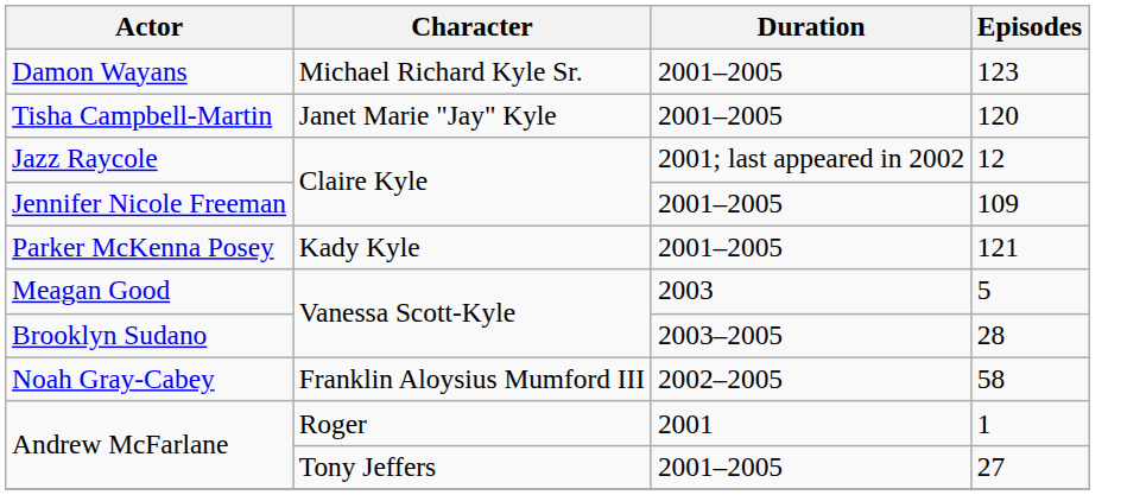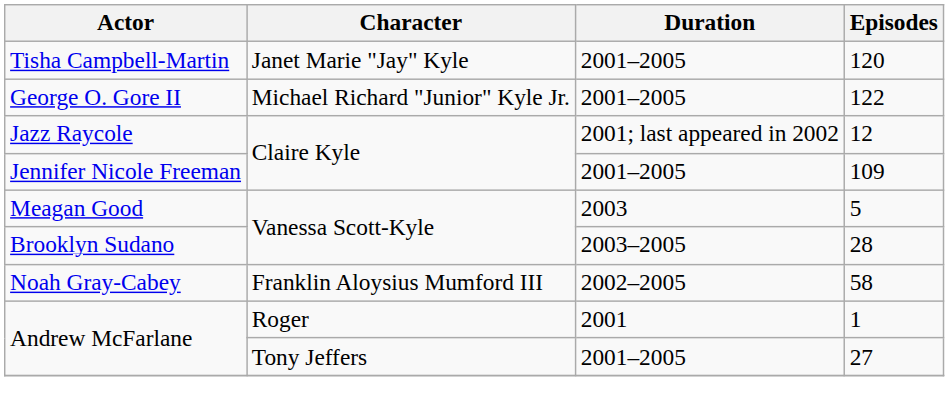- row: Damon Wayans | Michael Richard Kyle Sr. | 2001–2005 | 123
+ row: George O. Gore II | Michael Richard "Junior" Kyle Jr. | 2001–2005 | 122
- row: Parker McKenna Posey | Kady Kyle | 2001–2005 | 121
